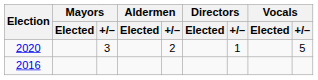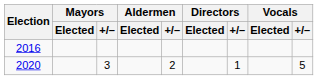rows swapped: 2016 <-> 2020
